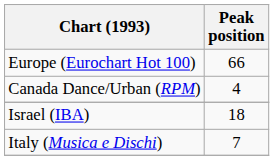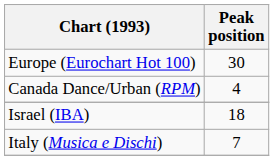Europe (Eurochart Hot 100) | Peak position: 66 -> 30
